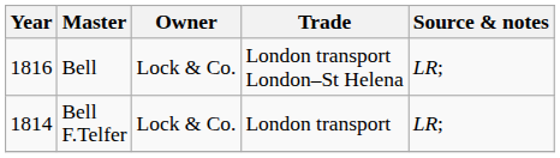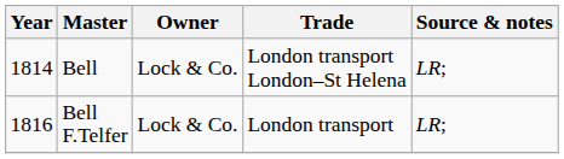Bell | Year: 1816 -> 1814
Bell F.Telfer | Year: 1814 -> 1816
